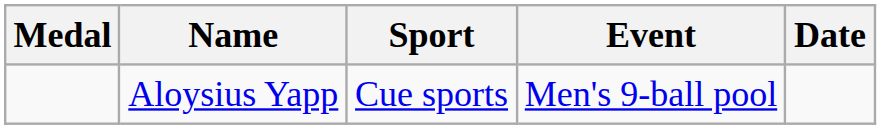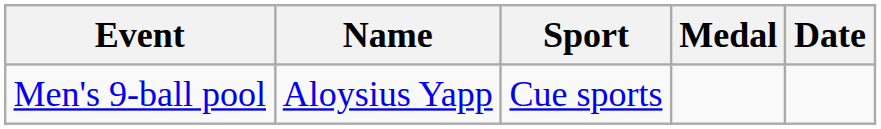columns swapped: Medal <-> Event
